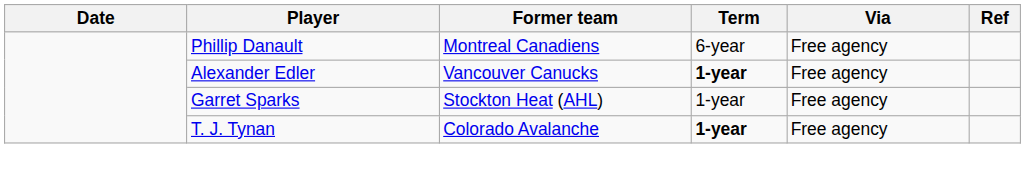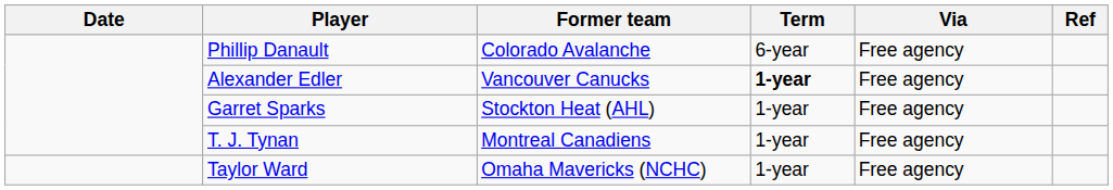Phillip Danault | Former team: Montreal Canadiens -> Colorado Avalanche
T. J. Tynan | Former team: Colorado Avalanche -> Montreal Canadiens
T. J. Tynan | Term: bold -> normal
+ row: Taylor Ward | Omaha Mavericks (NCHC) | 1-year | Free agency
